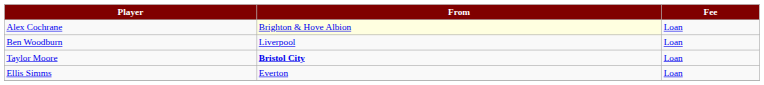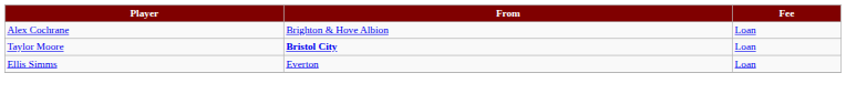Alex Cochrane | From: lightyellow background -> no background
- row: Ben Woodburn | Liverpool | Loan
